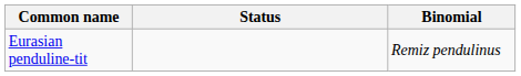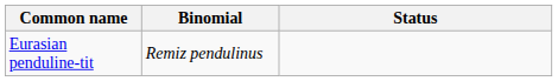columns swapped: Binomial <-> Status
